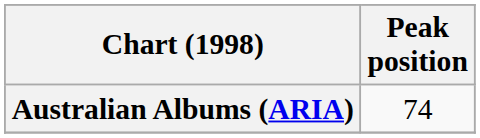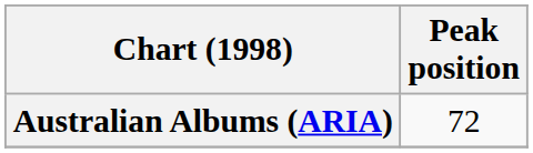Australian Albums (ARIA) | Peak position: 74 -> 72
